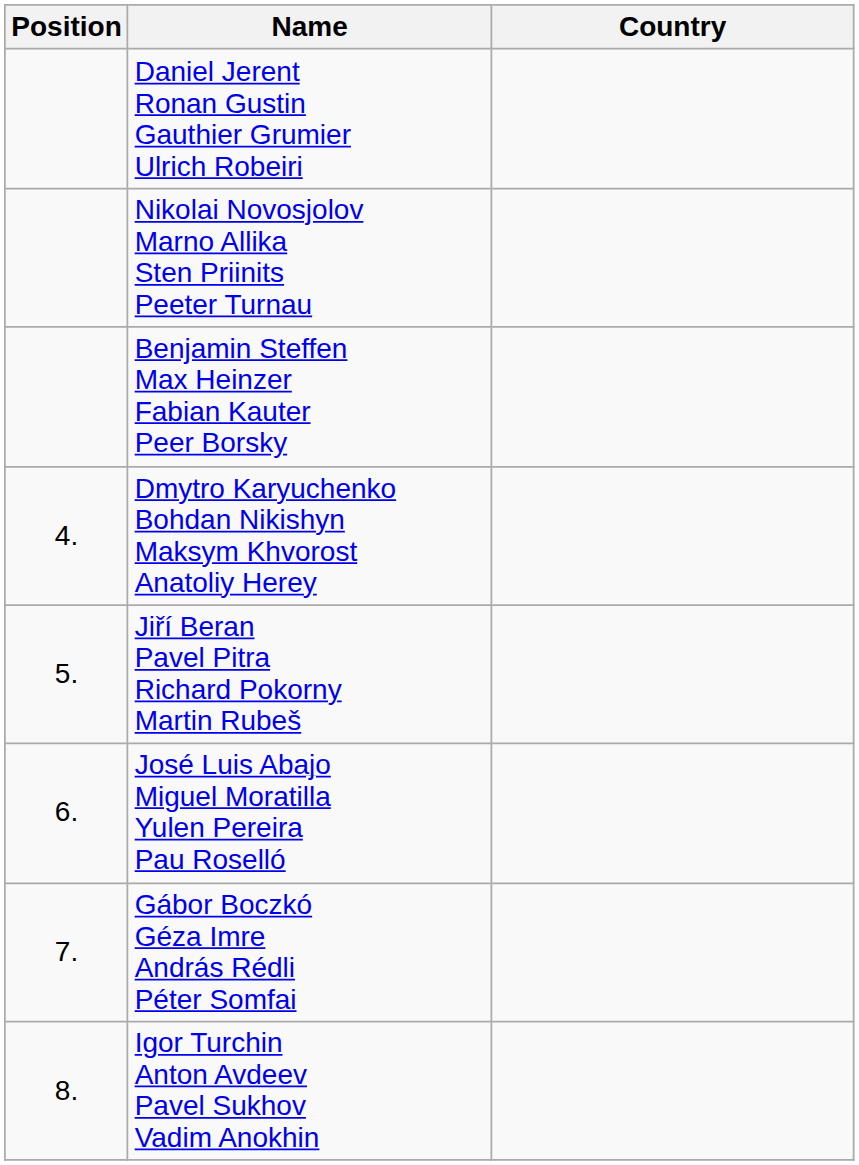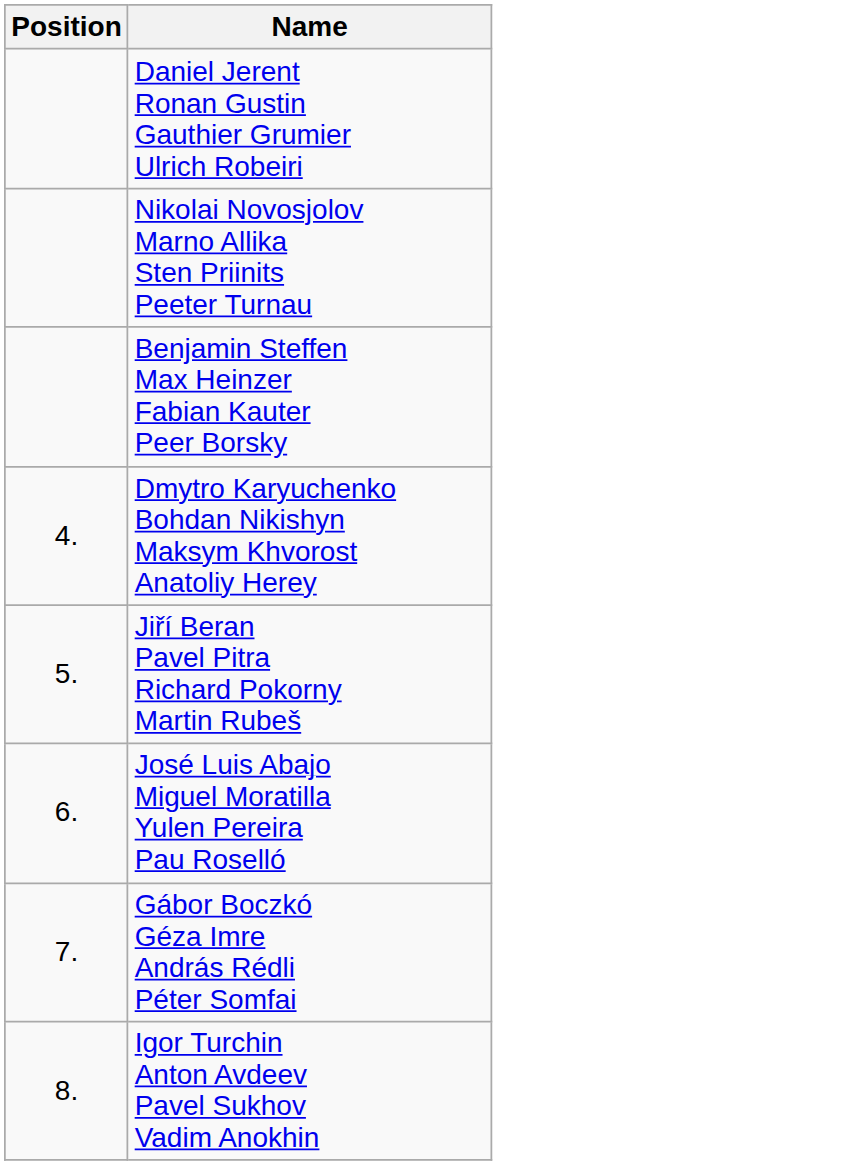- column: Country
